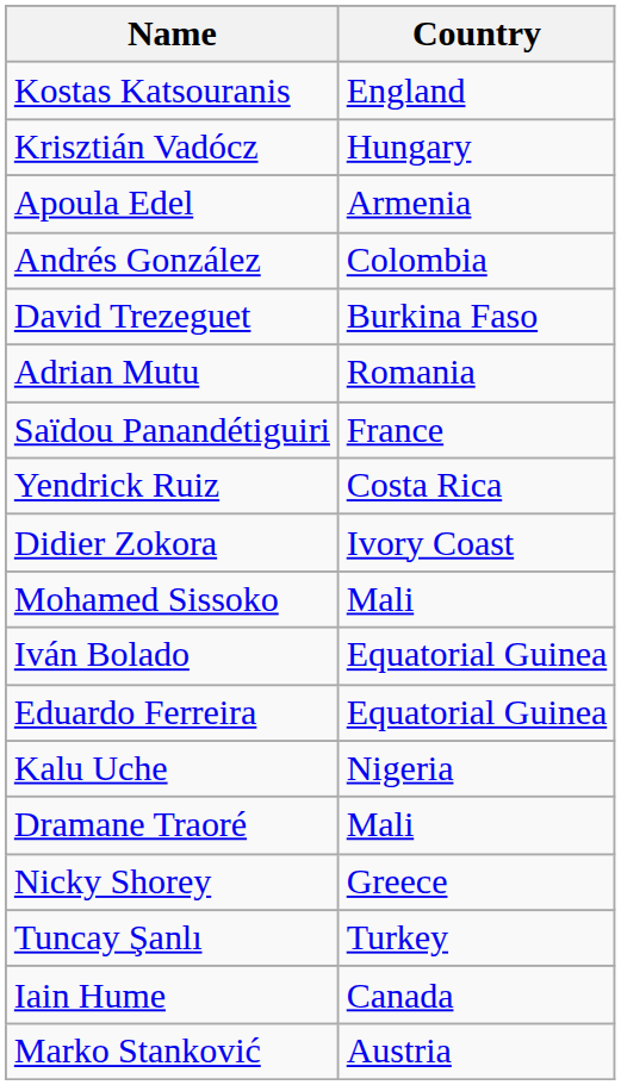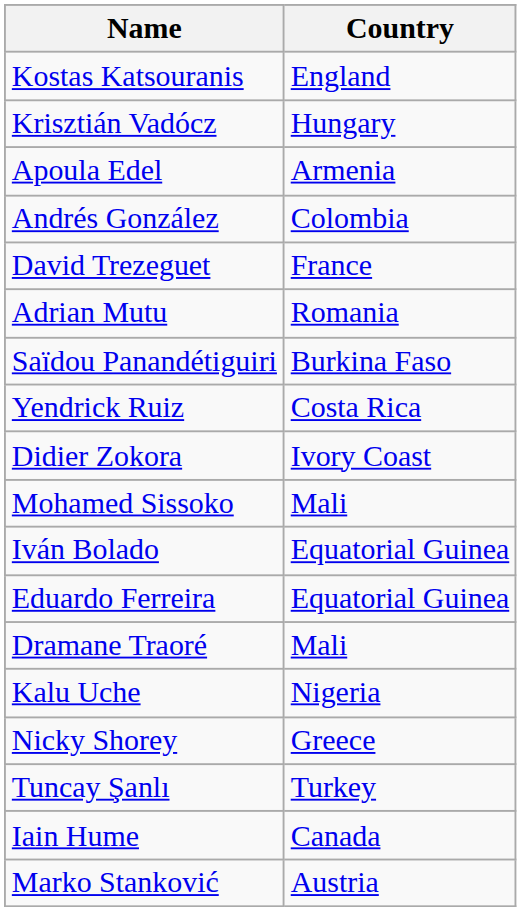David Trezeguet | Country: Burkina Faso -> France
Saïdou Panandétiguiri | Country: France -> Burkina Faso
rows swapped: Dramane Traoré <-> Kalu Uche
